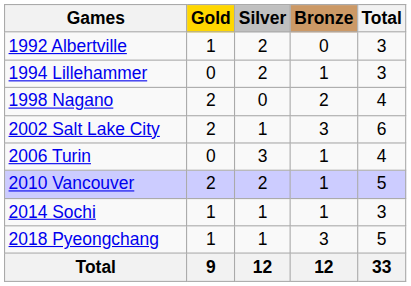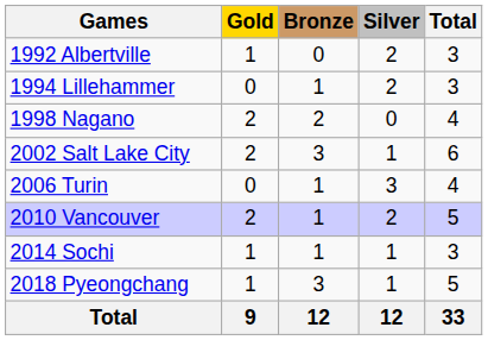columns swapped: Silver <-> Bronze
